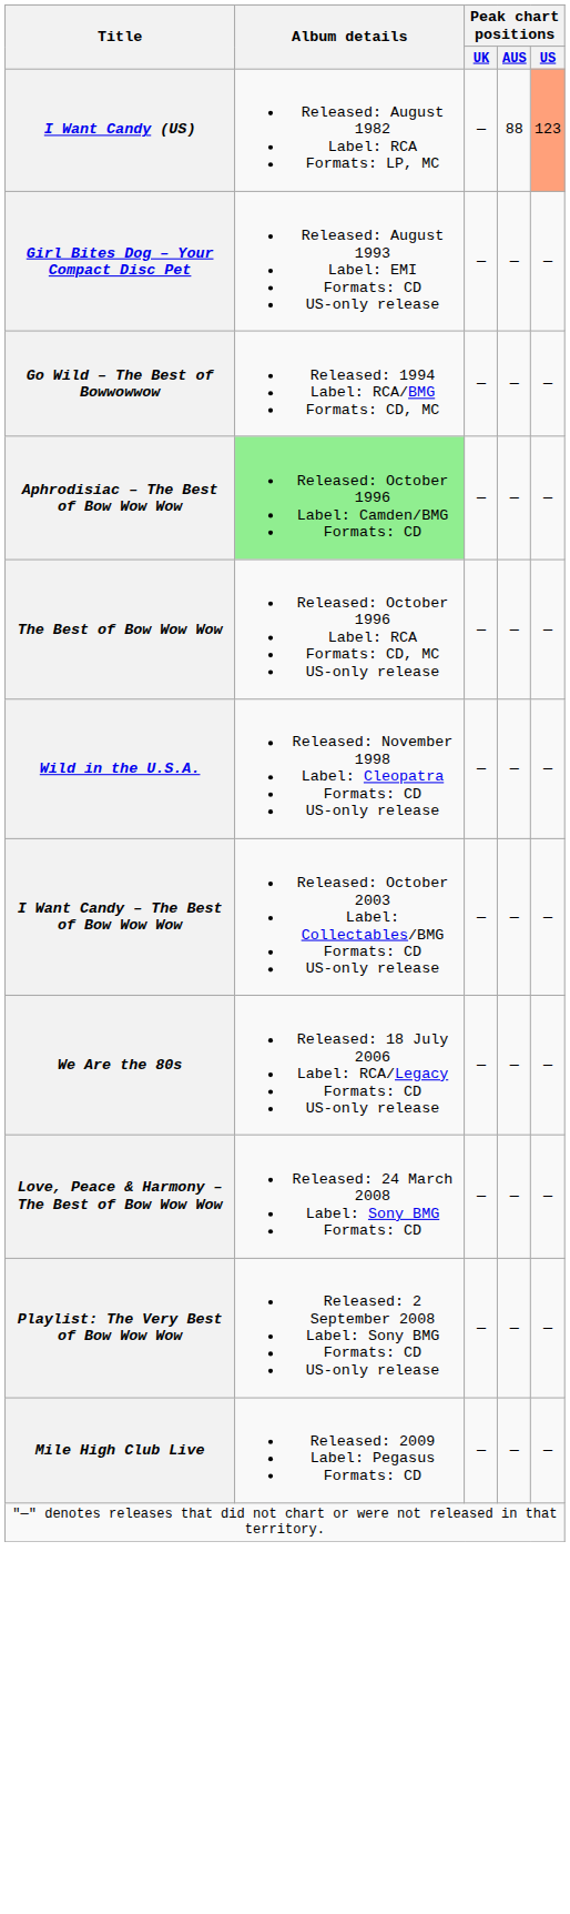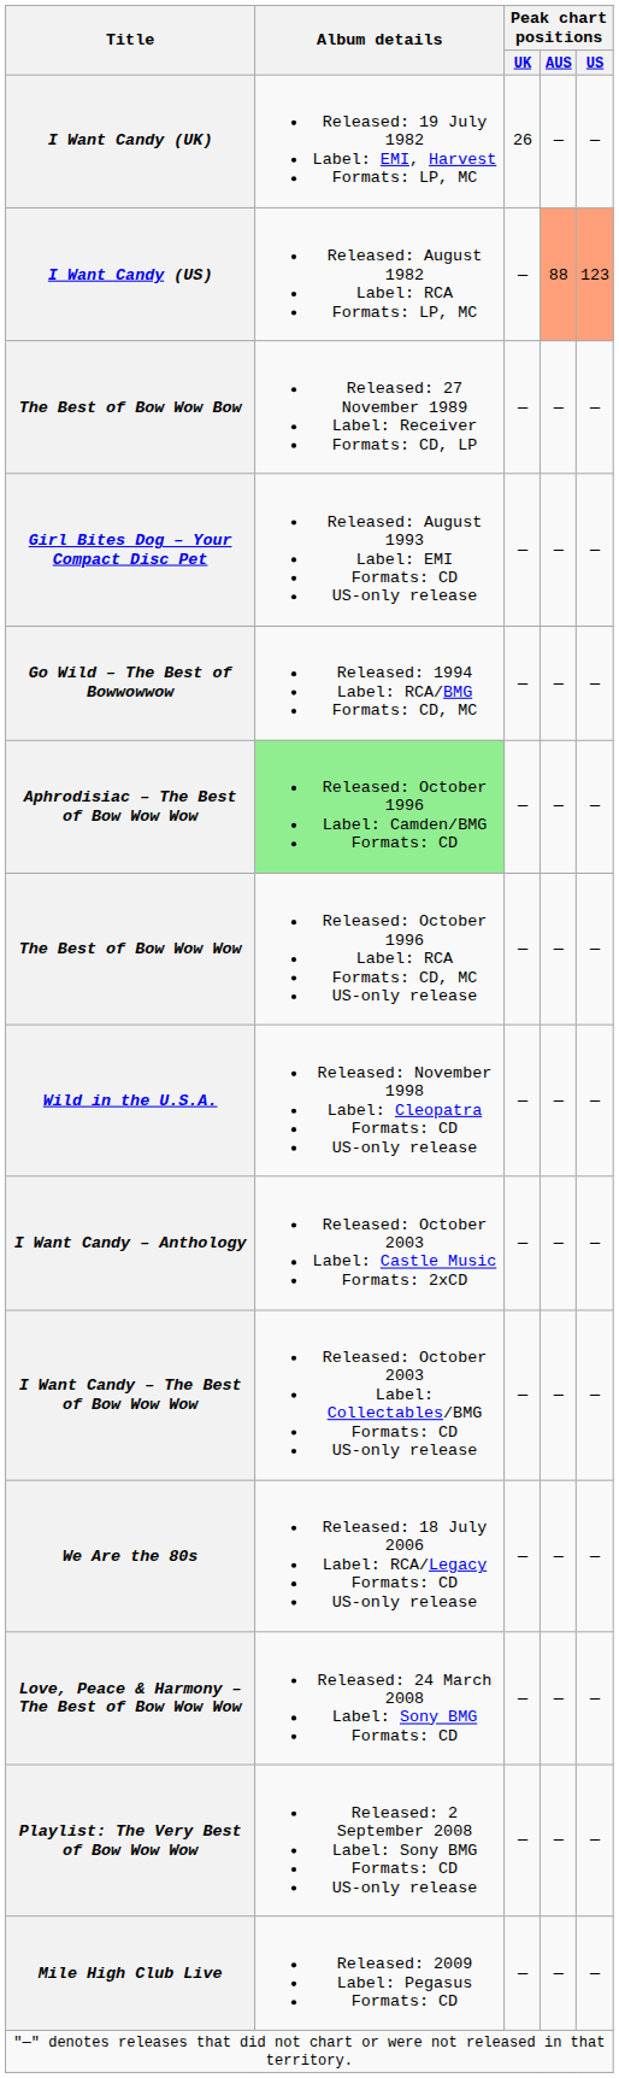+ row: I Want Candy (UK) | Released: 19 July 1982 Label: EMI, Harvest Formats: LP, MC | 26 | — | —
I Want Candy (US) | Peak chart positions / AUS: no background -> lightsalmon background
+ row: The Best of Bow Wow Bow | Released: 27 November 1989 Label: Receiver Formats: CD, LP | — | — | —
+ row: I Want Candy – Anthology | Released: October 2003 Label: Castle Music Formats: 2xCD | — | — | —
